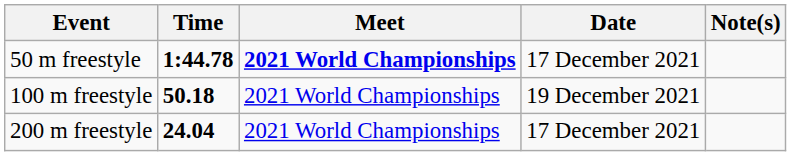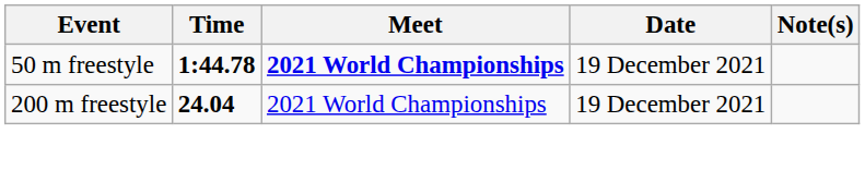50 m freestyle | Date: 17 December 2021 -> 19 December 2021
- row: 100 m freestyle | 50.18 | 2021 World Championships | 19 December 2021
200 m freestyle | Date: 17 December 2021 -> 19 December 2021
